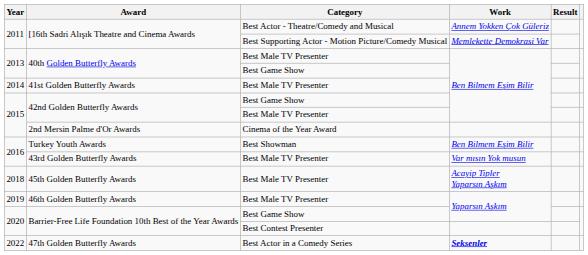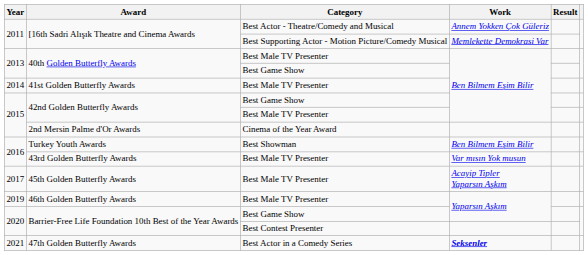45th Golden Butterfly Awards | Year: 2018 -> 2017
47th Golden Butterfly Awards | Year: 2022 -> 2021
